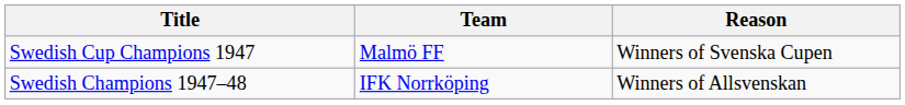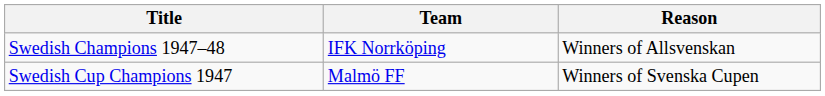rows swapped: Swedish Champions 1947–48 <-> Swedish Cup Champions 1947
